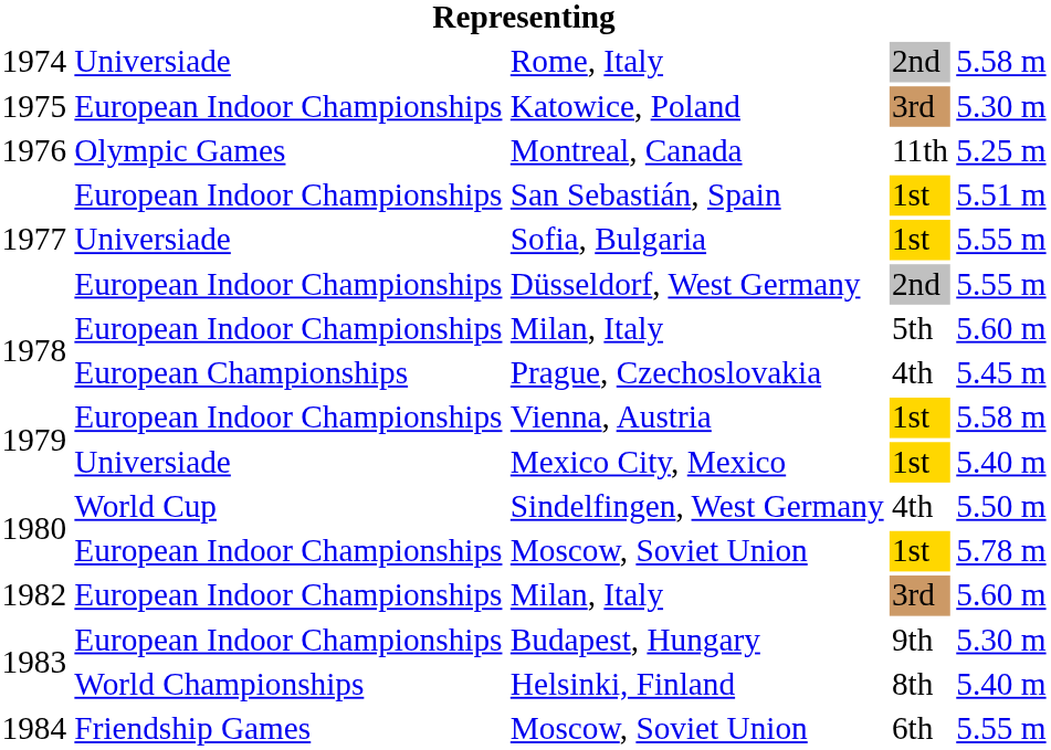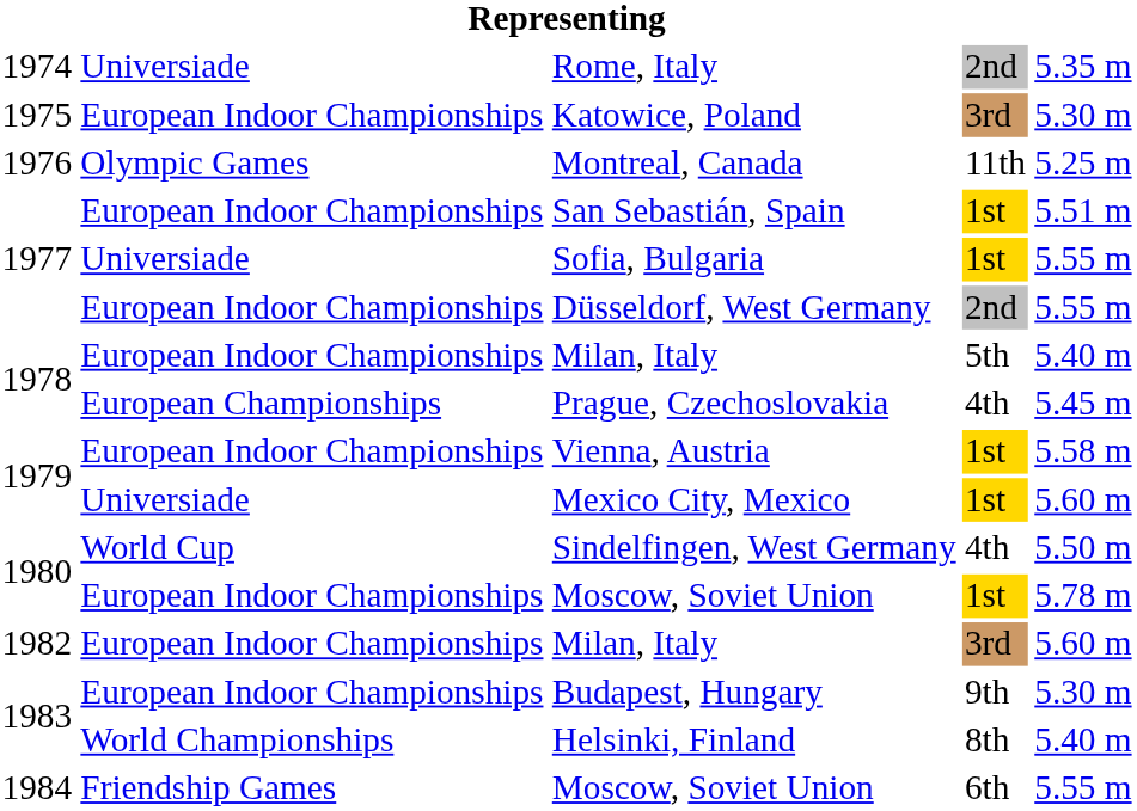Rome, Italy | column 5: 5.58 m -> 5.35 m
1978 / Milan, Italy | column 5: 5.60 m -> 5.40 m
Mexico City, Mexico | column 5: 5.40 m -> 5.60 m
